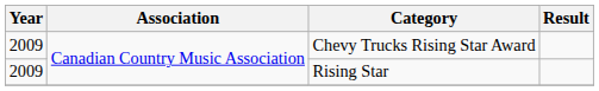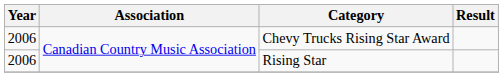Chevy Trucks Rising Star Award | Year: 2009 -> 2006
Rising Star | Year: 2009 -> 2006
